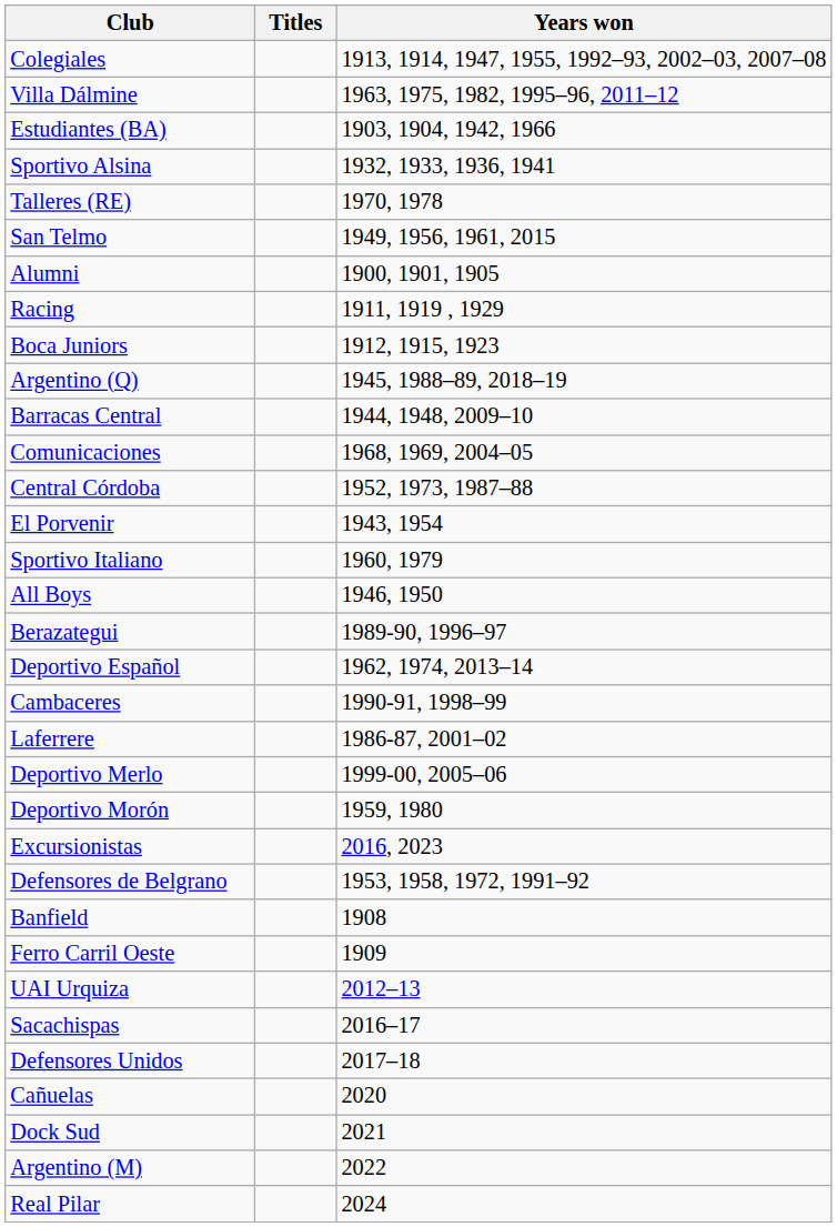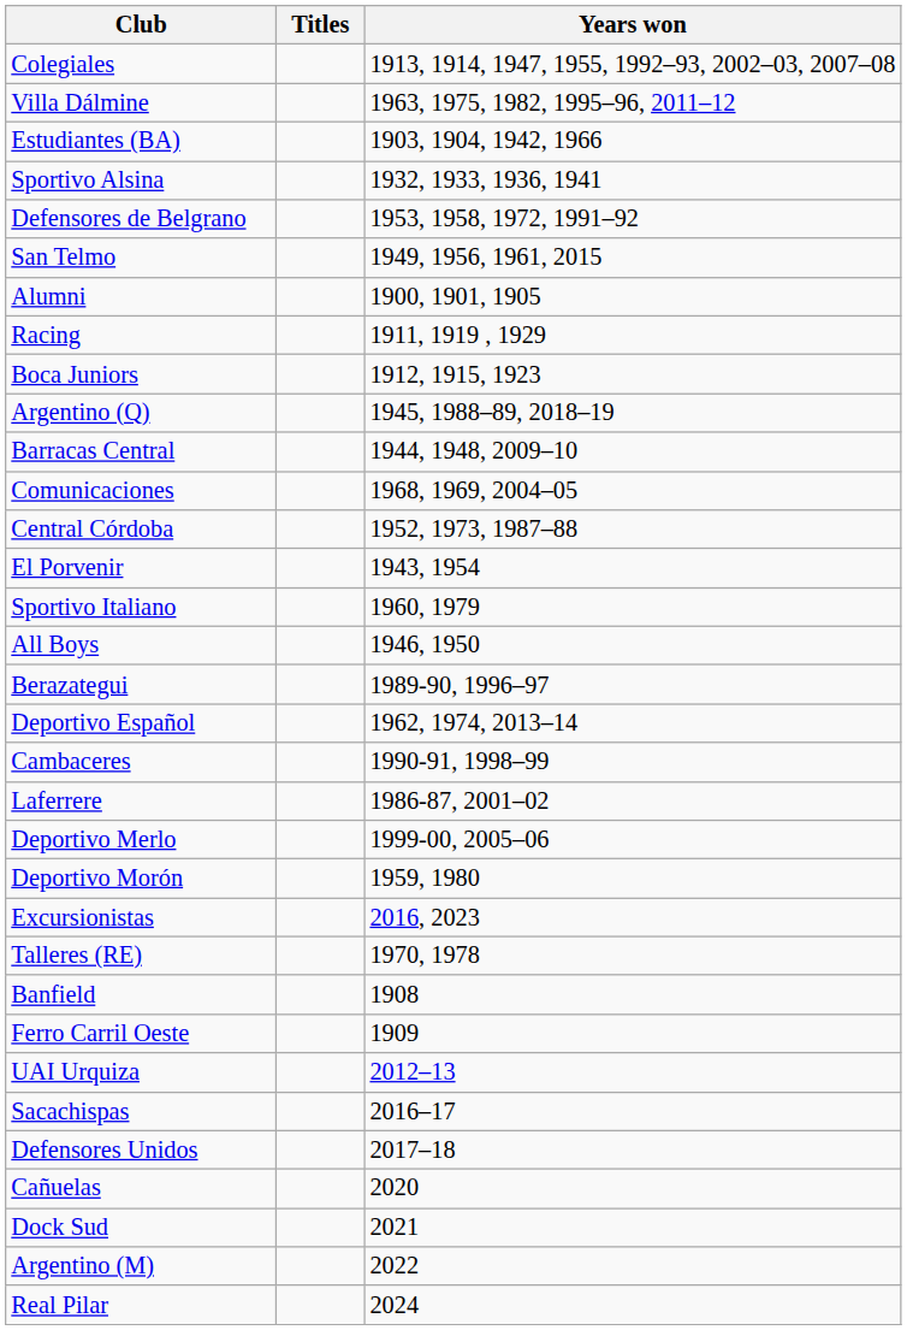rows swapped: Defensores de Belgrano <-> Talleres (RE)
